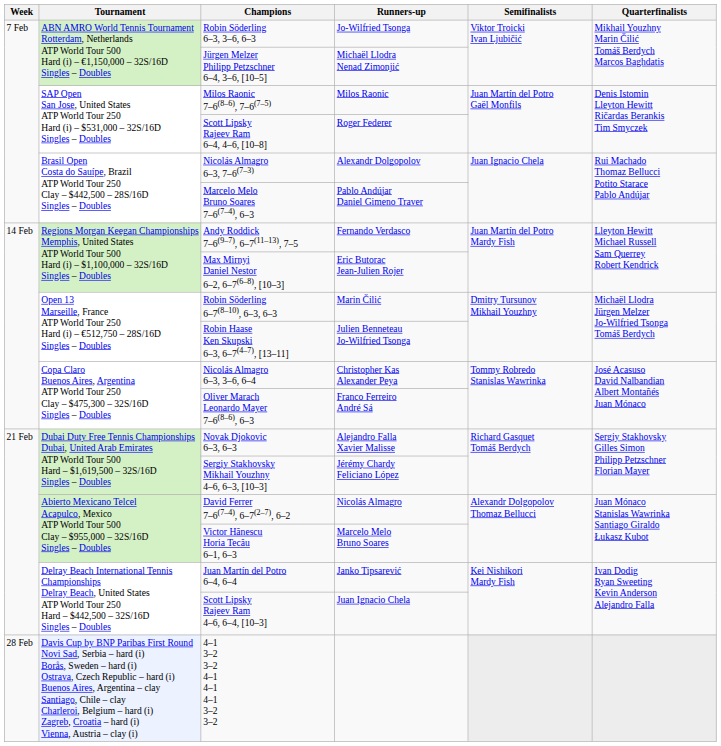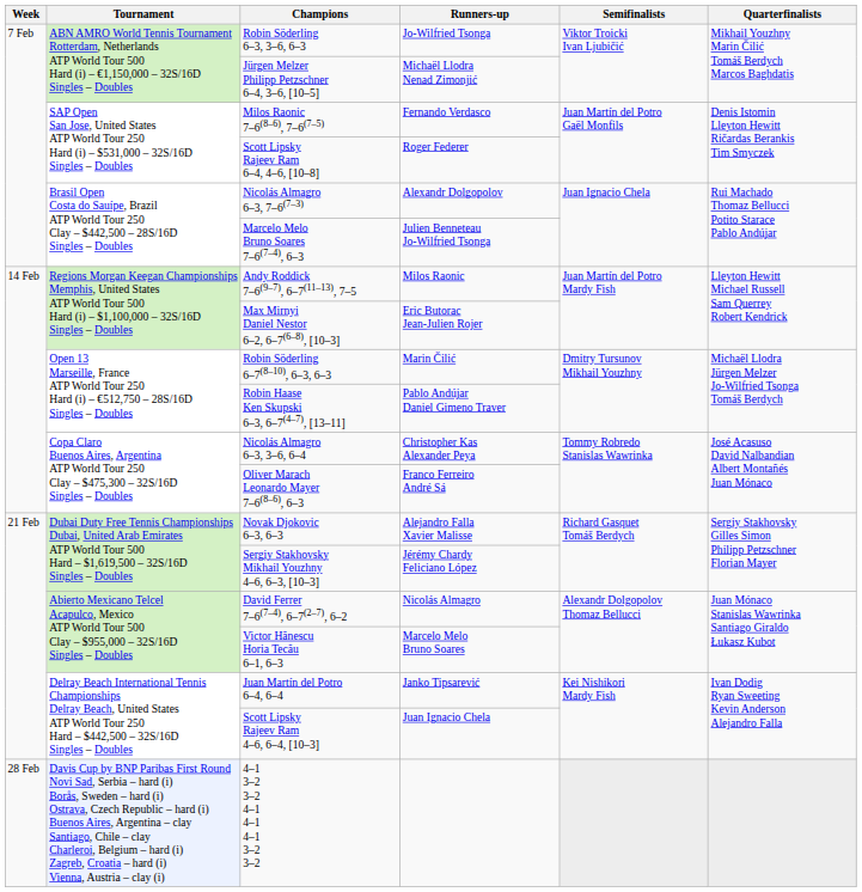Milos Raonic 7–6(8–6), 7–6(7–5) | Runners-up: Milos Raonic -> Fernando Verdasco
Marcelo Melo Bruno Soares 7–6(7–4), 6–3 | Runners-up: Pablo Andújar Daniel Gimeno Traver -> Julien Benneteau Jo-Wilfried Tsonga
Andy Roddick 7–6(9–7), 6–7(11–13), 7–5 | Runners-up: Fernando Verdasco -> Milos Raonic
Robin Haase Ken Skupski 6–3, 6–7(4–7), [13–11] | Runners-up: Julien Benneteau Jo-Wilfried Tsonga -> Pablo Andújar Daniel Gimeno Traver
